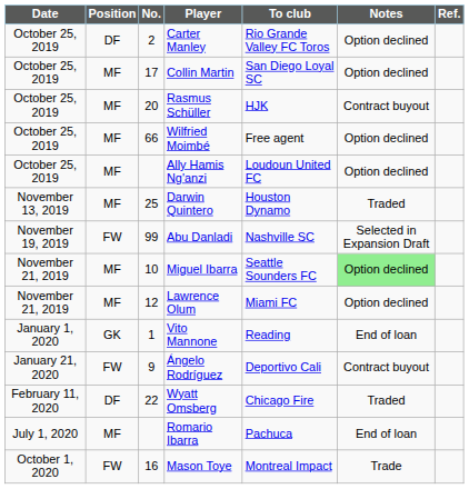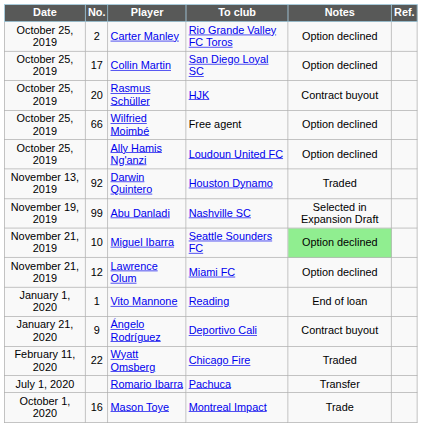- column: Position | DF | MF | MF | MF | MF | MF | FW | MF | MF | GK | FW | DF | MF | FW
Darwin Quintero | No.: 25 -> 92
Romario Ibarra | Notes: End of loan -> Transfer
